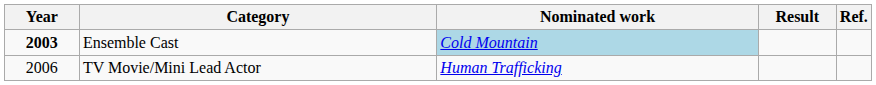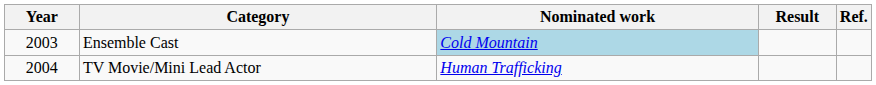Ensemble Cast | Year: bold -> normal
TV Movie/Mini Lead Actor | Year: 2006 -> 2004
